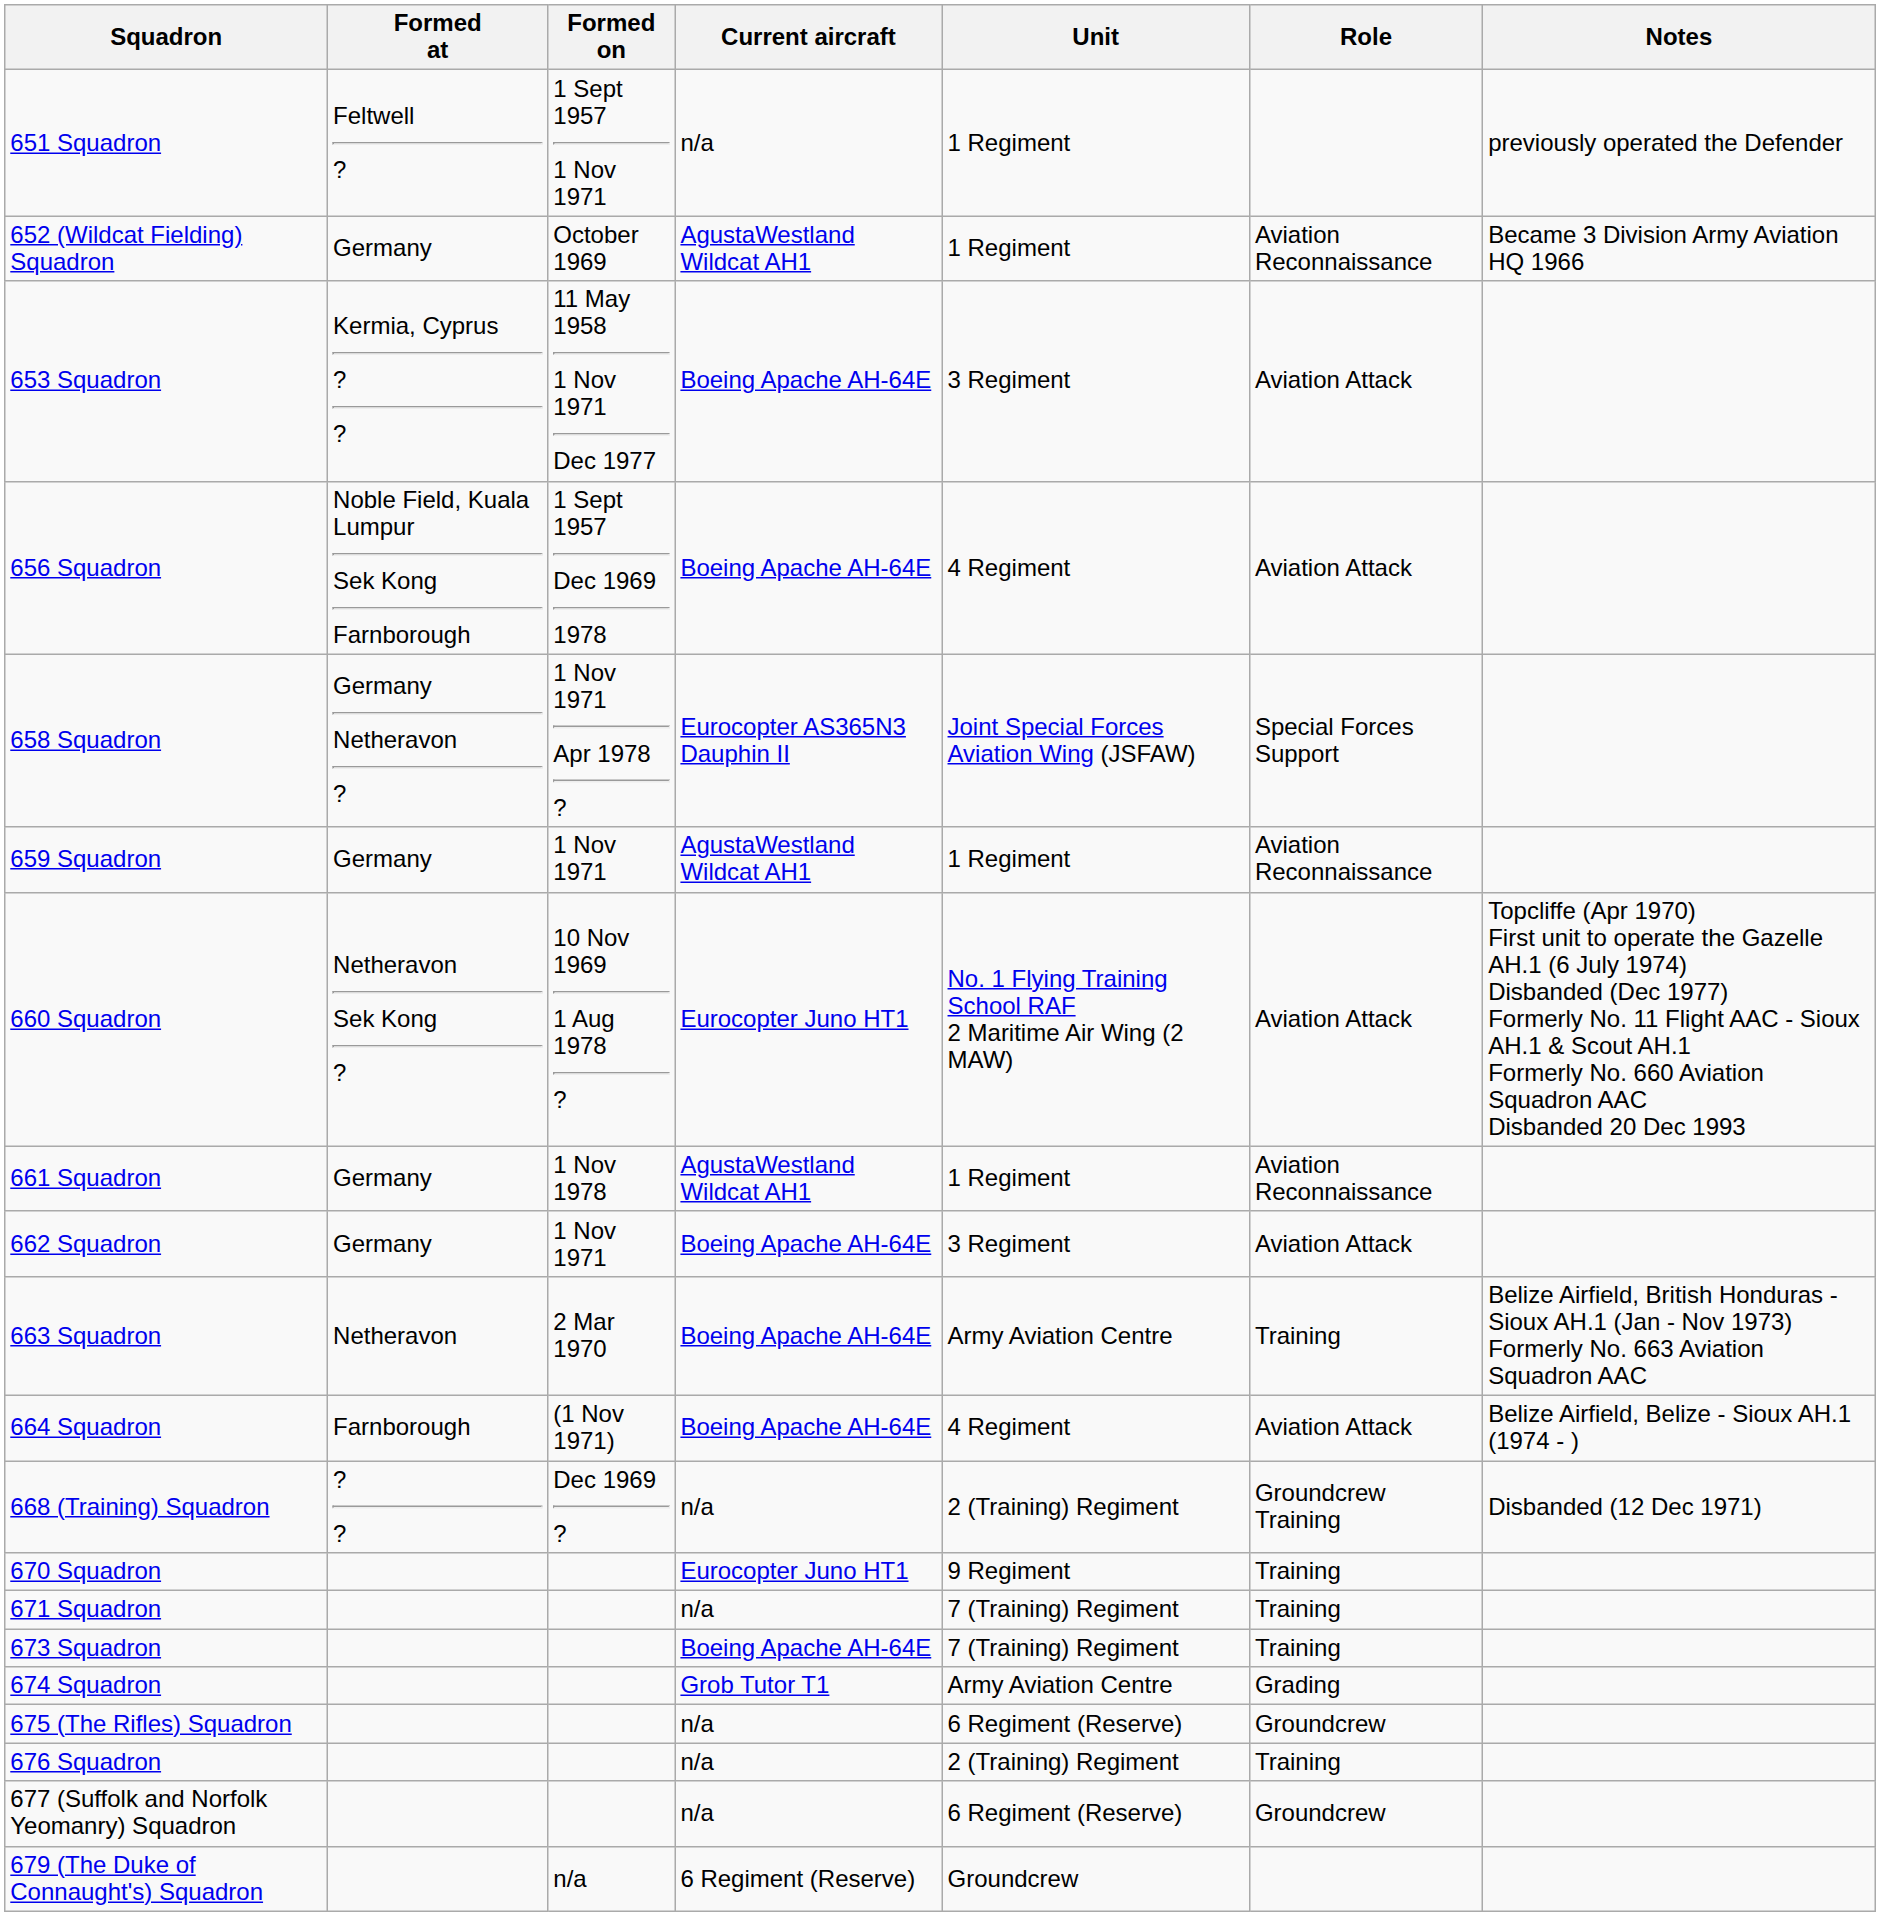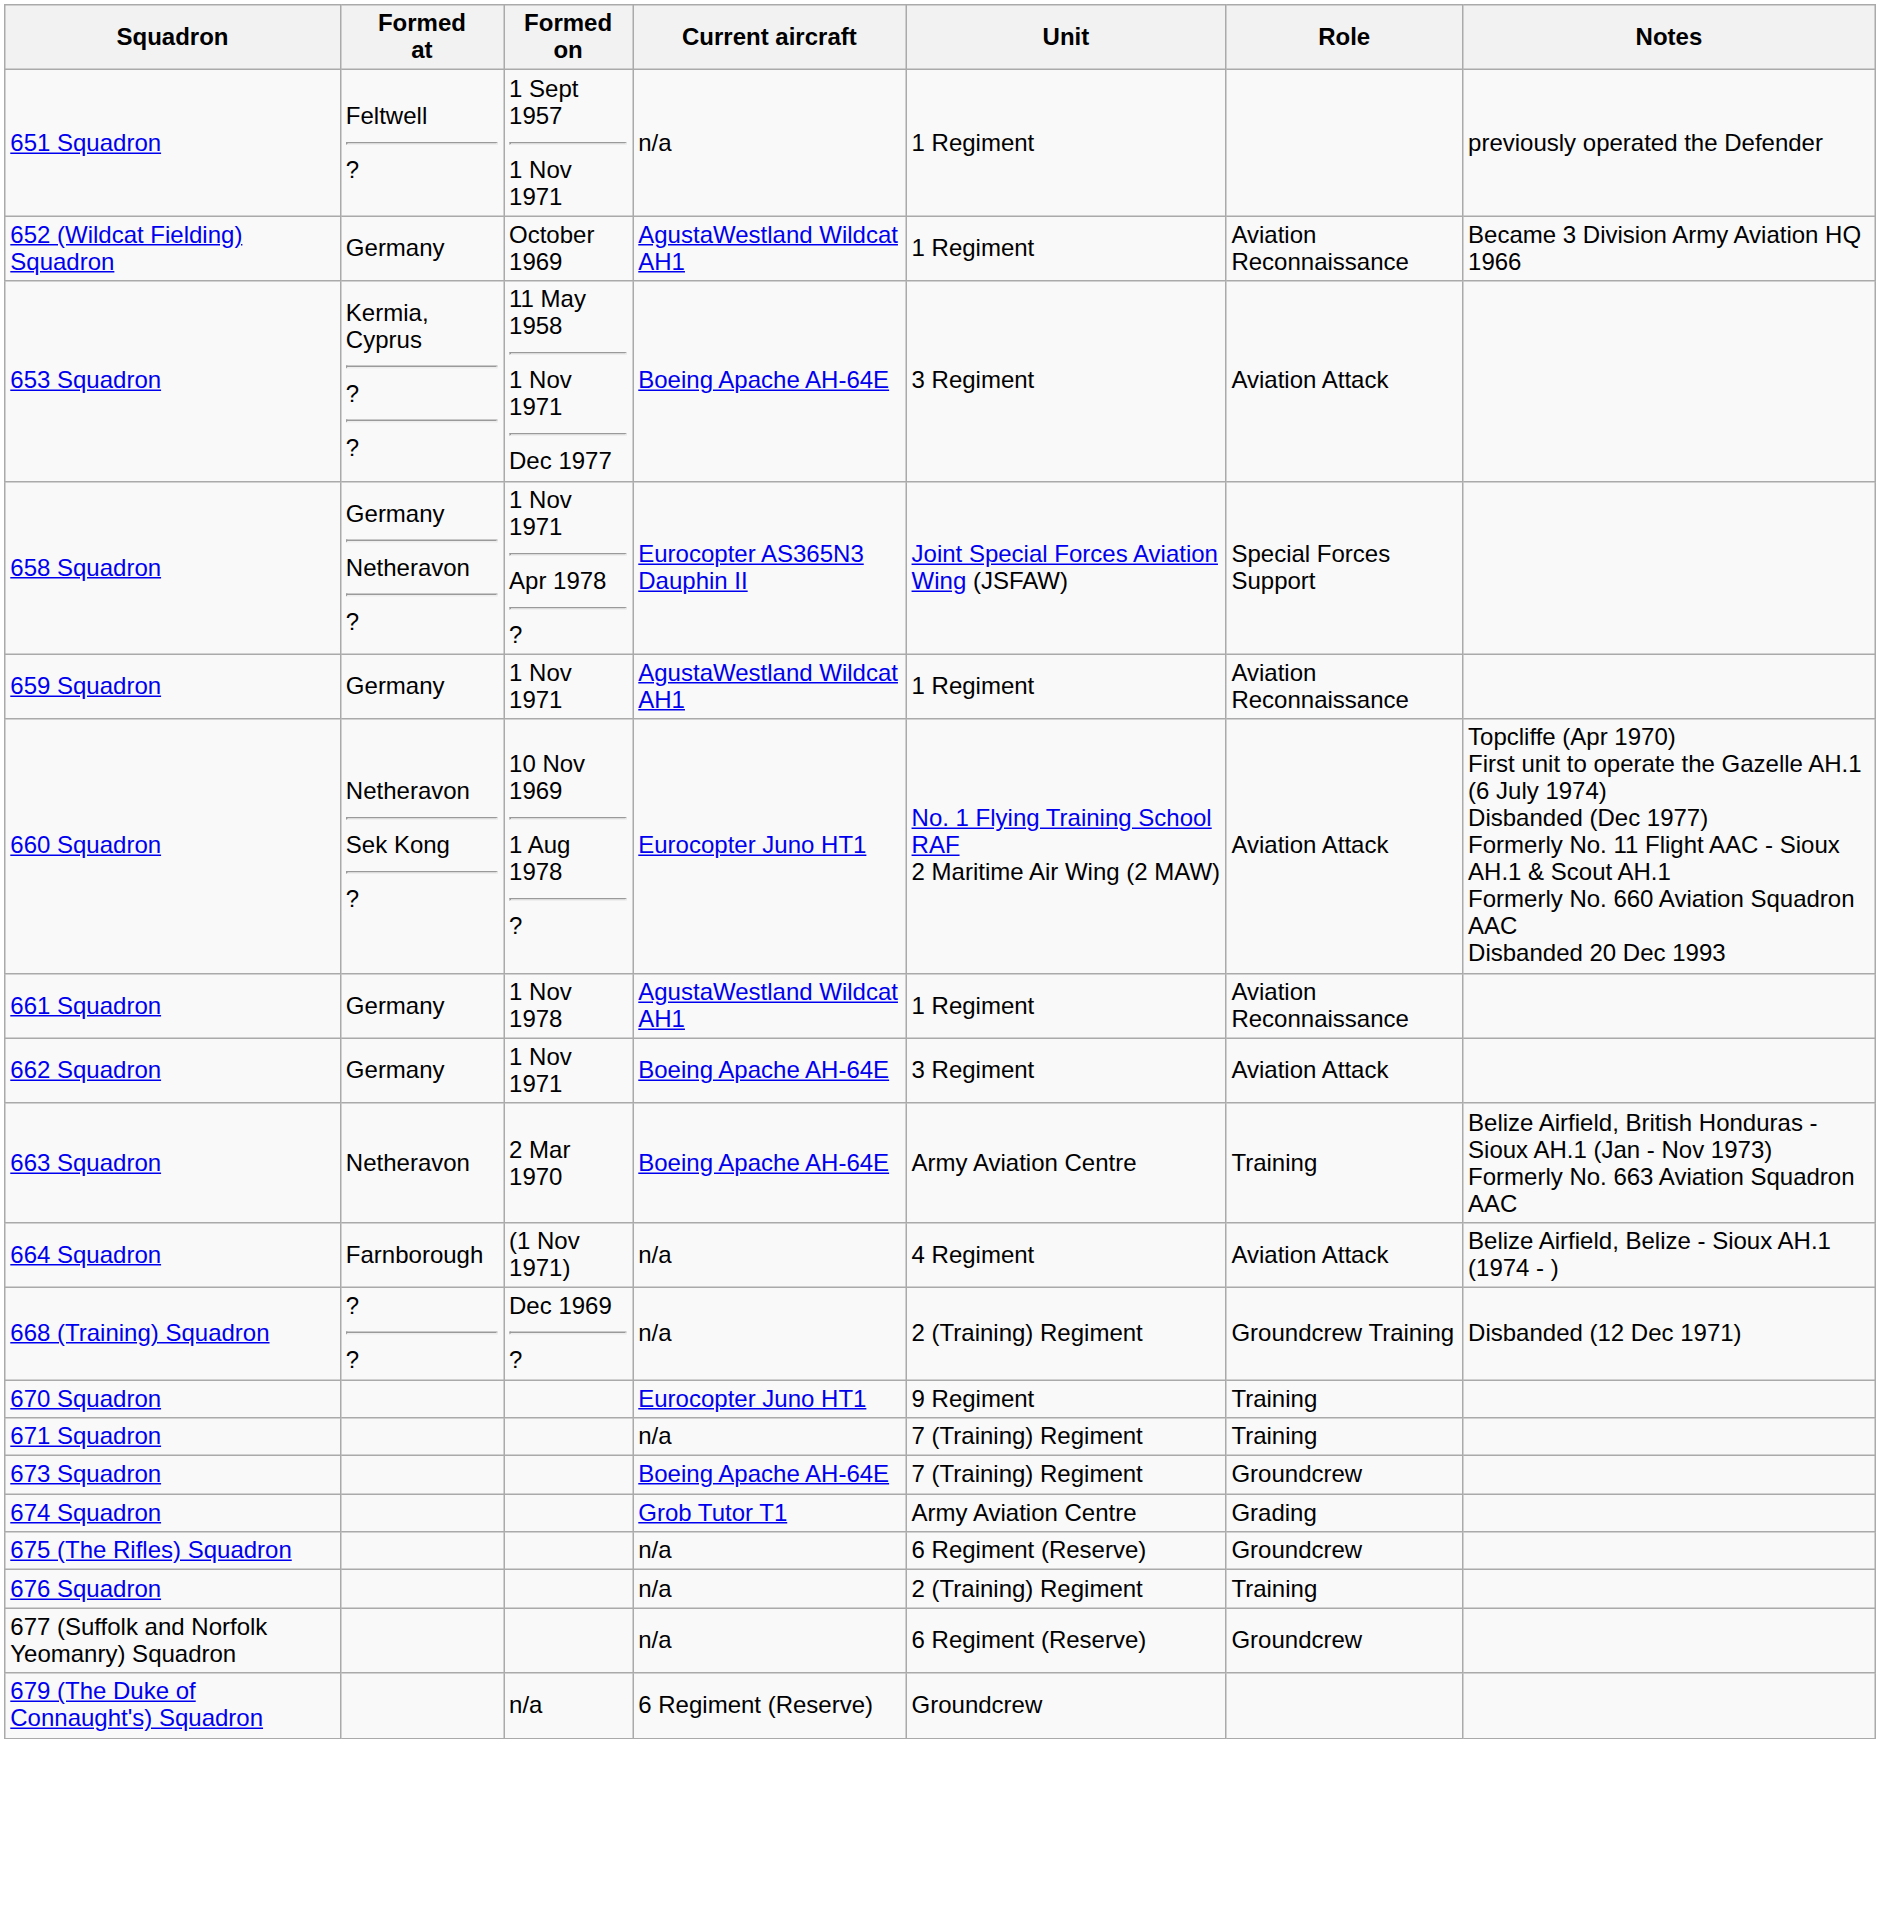- row: 656 Squadron | Noble Field, Kuala Lumpur Sek Kong Farnborough | 1 Sept 1957 Dec 1969 1978 | Boeing Apache AH-64E | 4 Regiment | Aviation Attack
664 Squadron | Current aircraft: Boeing Apache AH-64E -> n/a
673 Squadron | Role: Training -> Groundcrew
